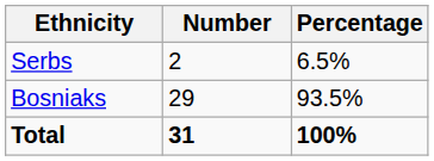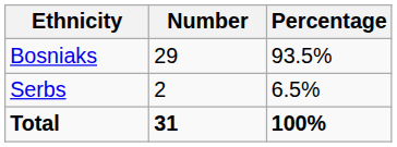rows swapped: Bosniaks <-> Serbs
